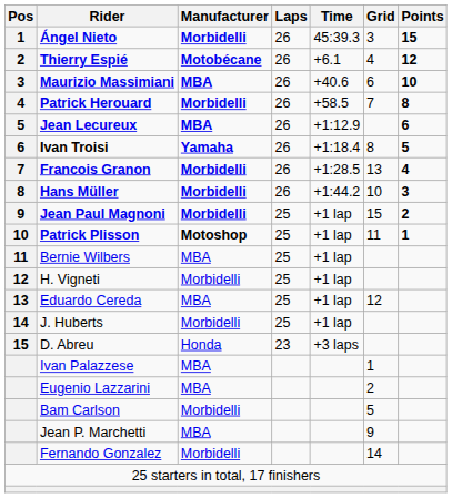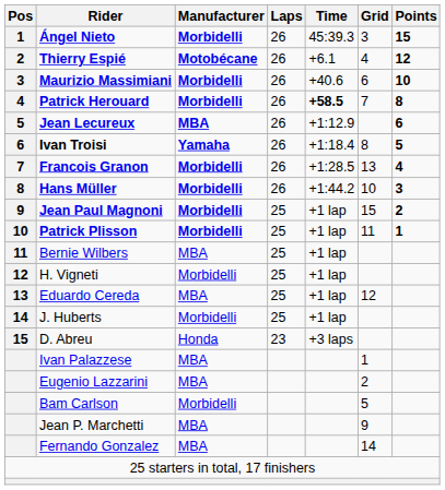Maurizio Massimiani | Manufacturer: MBA -> Morbidelli
Patrick Herouard | Time: normal -> bold
Patrick Plisson | Manufacturer: Motoshop -> Morbidelli
Fernando Gonzalez | Manufacturer: Morbidelli -> MBA
